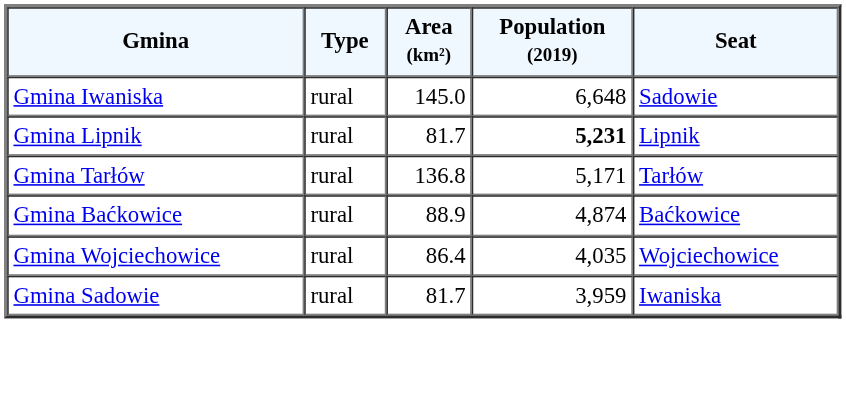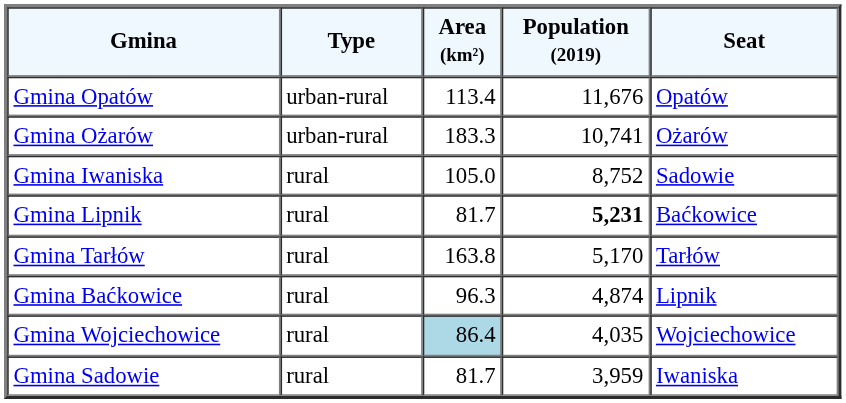+ row: Gmina Opatów | urban-rural | 113.4 | 11,676 | Opatów
+ row: Gmina Ożarów | urban-rural | 183.3 | 10,741 | Ożarów
Gmina Iwaniska | Area (km²): 145.0 -> 105.0
Gmina Iwaniska | Population (2019): 6,648 -> 8,752
Gmina Lipnik | Seat: Lipnik -> Baćkowice
Gmina Tarłów | Area (km²): 136.8 -> 163.8
Gmina Tarłów | Population (2019): 5,171 -> 5,170
Gmina Baćkowice | Area (km²): 88.9 -> 96.3
Gmina Baćkowice | Seat: Baćkowice -> Lipnik
Gmina Wojciechowice | Area (km²): no background -> lightblue background
